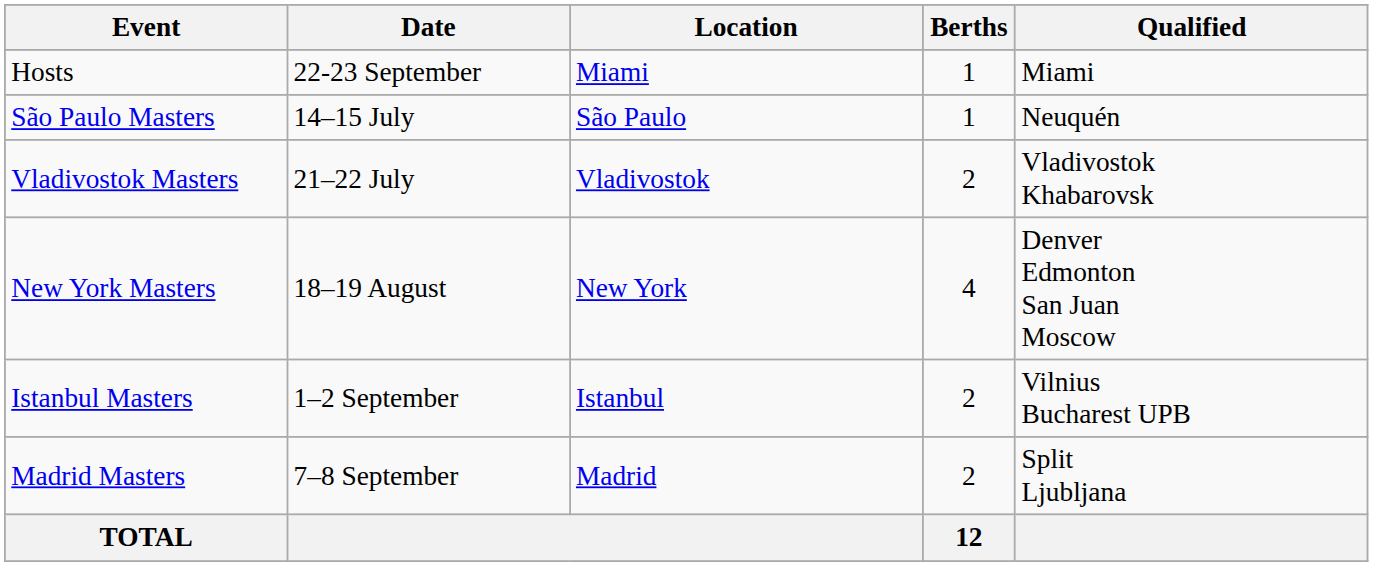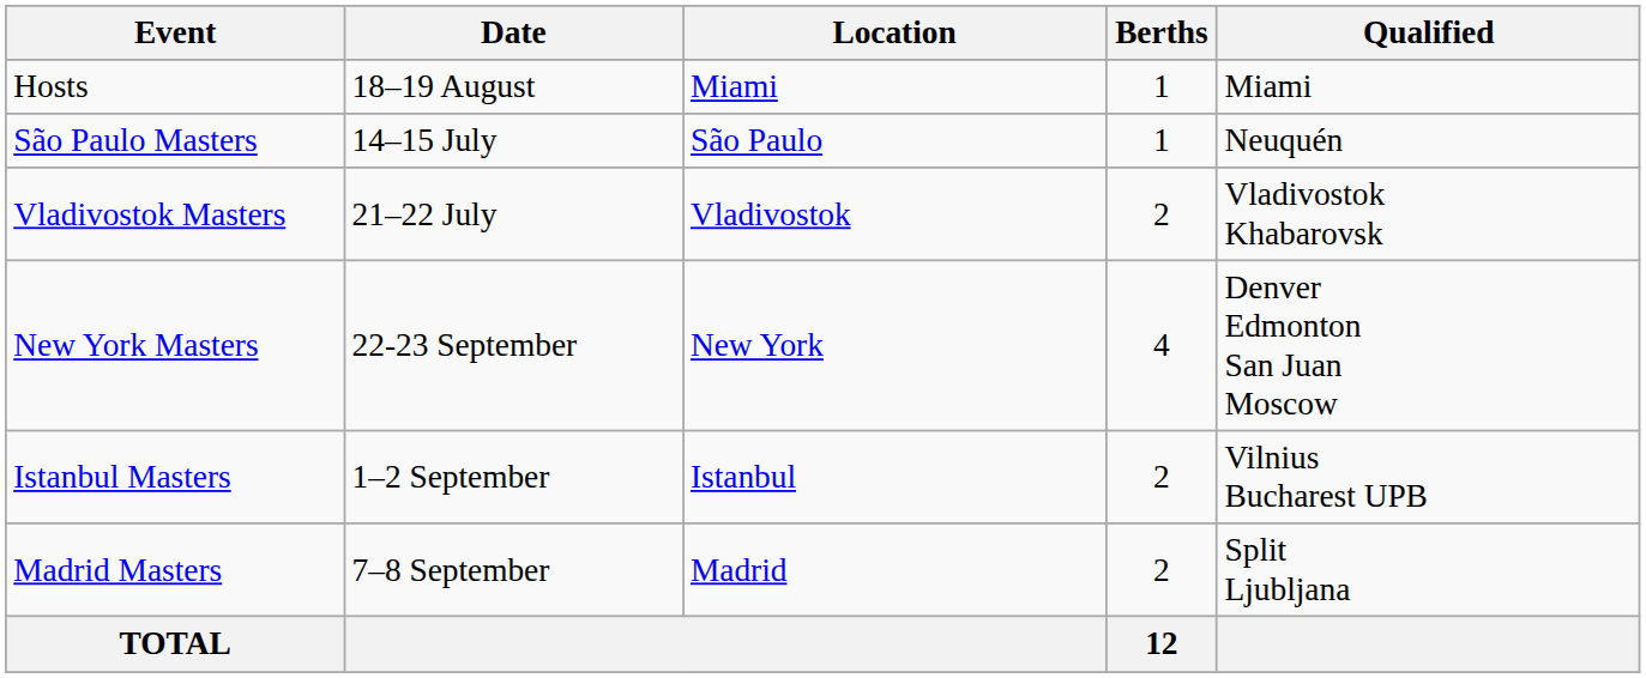Hosts | Date: 22-23 September -> 18–19 August
New York Masters | Date: 18–19 August -> 22-23 September
